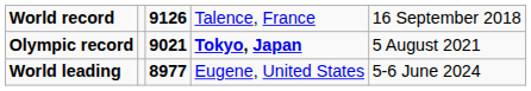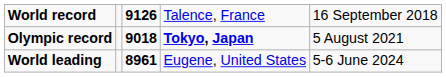Olympic record | column 3: 9021 -> 9018
World leading | column 3: 8977 -> 8961
